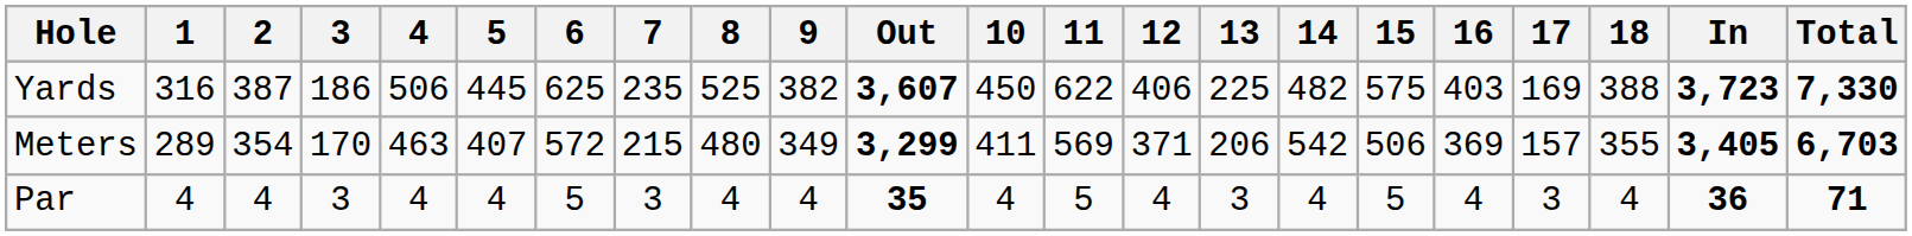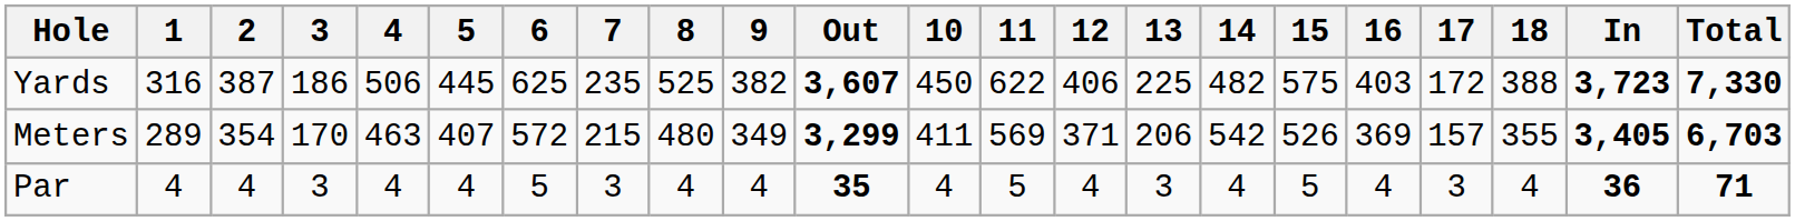Yards | 17: 169 -> 172
Meters | 15: 506 -> 526
